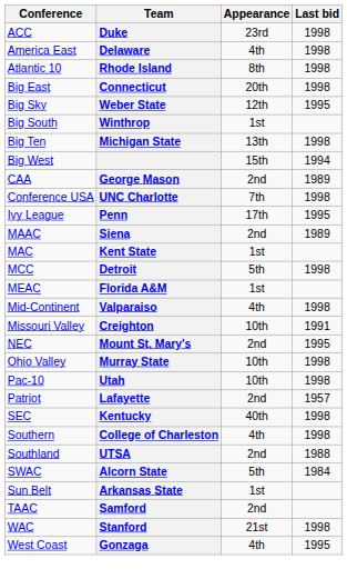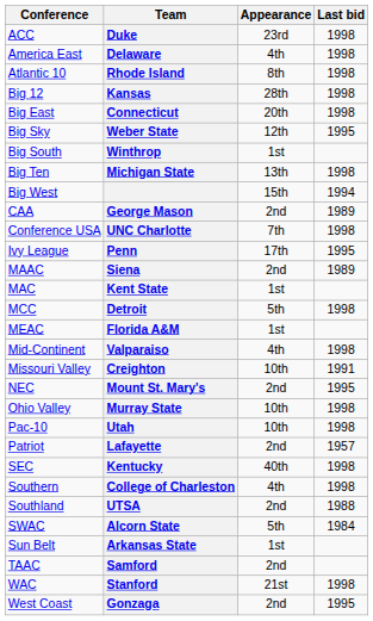+ row: Big 12 | Kansas | 28th | 1998
West Coast | Appearance: 4th -> 2nd
